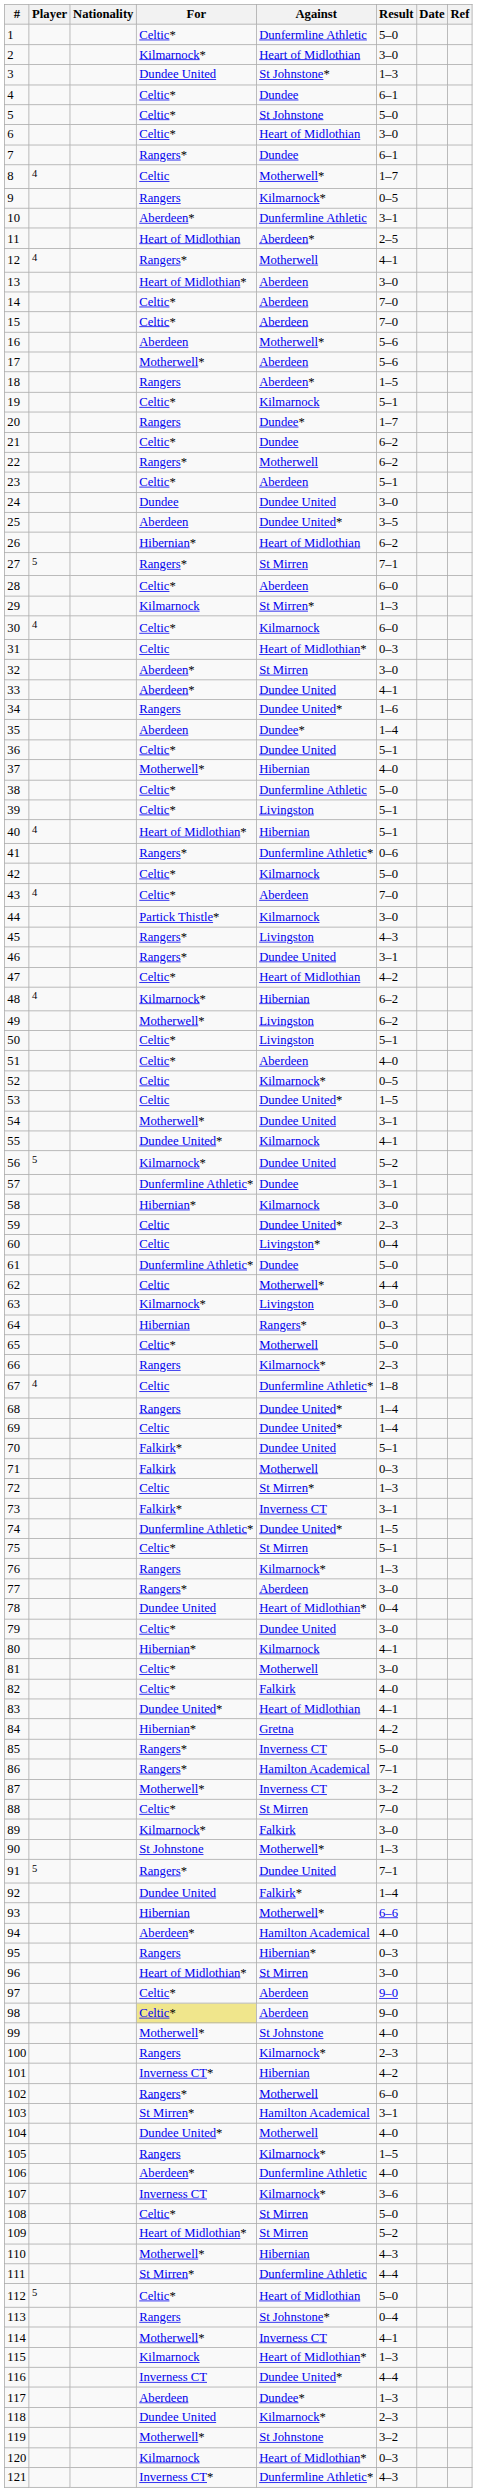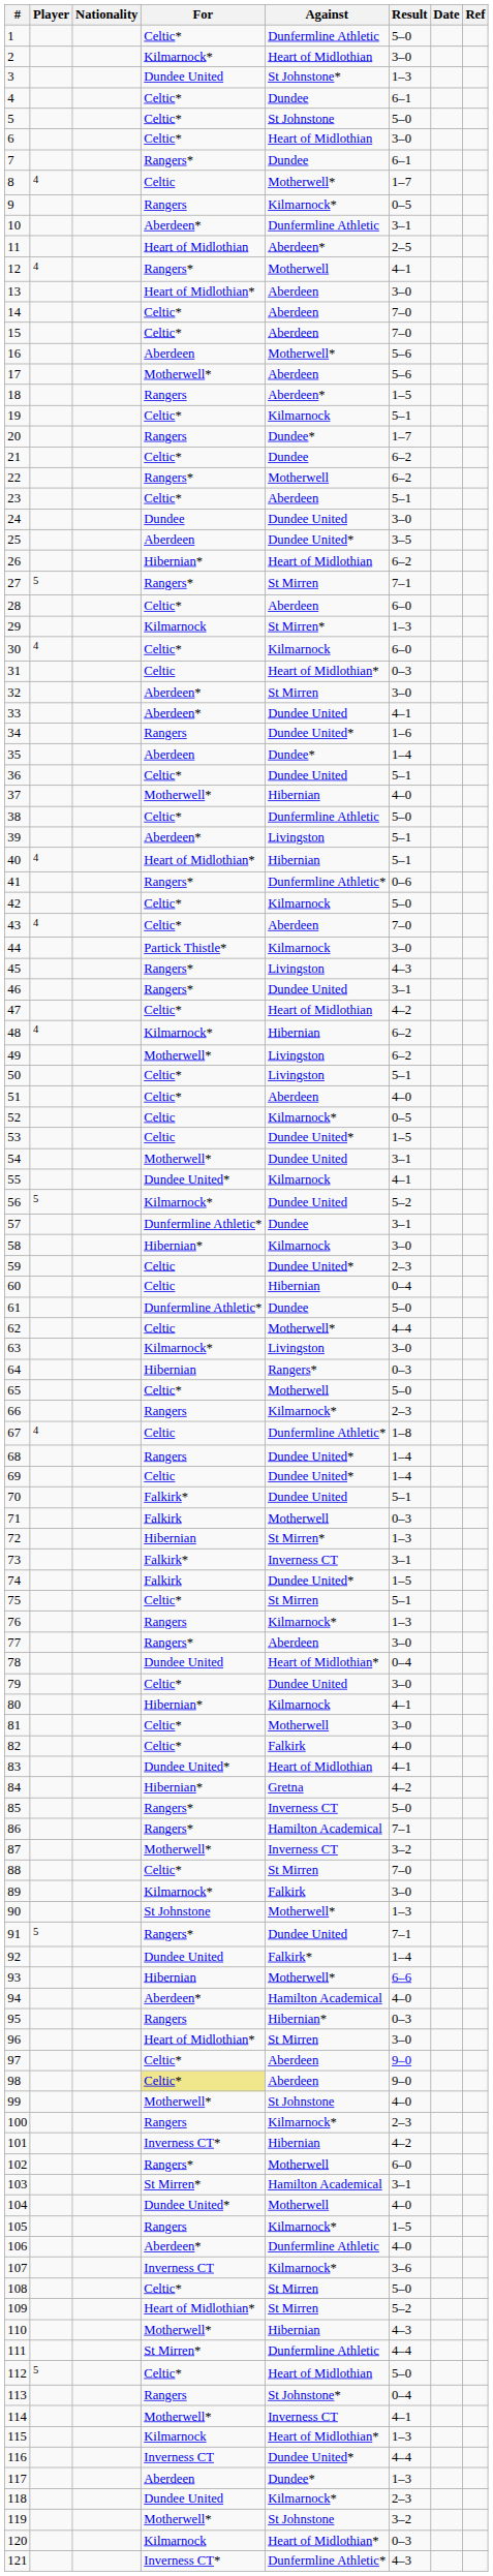39 | For: Celtic* -> Aberdeen*
60 | Against: Livingston* -> Hibernian
72 | For: Celtic -> Hibernian
74 | For: Dunfermline Athletic* -> Falkirk
